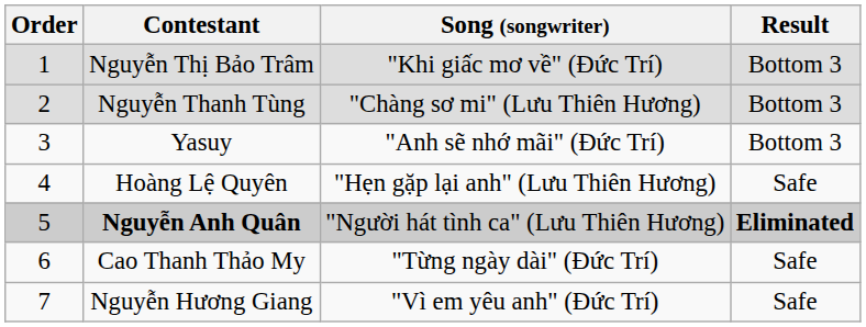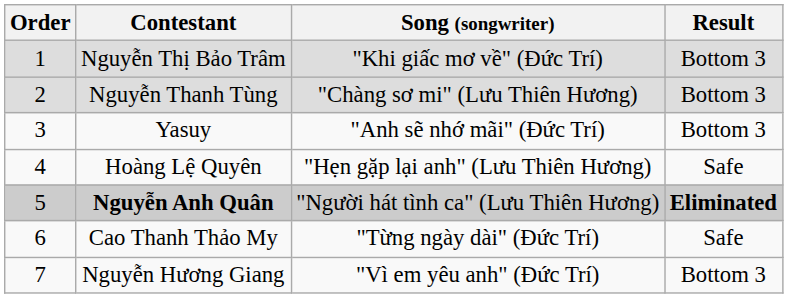Nguyễn Hương Giang | Result: Safe -> Bottom 3
